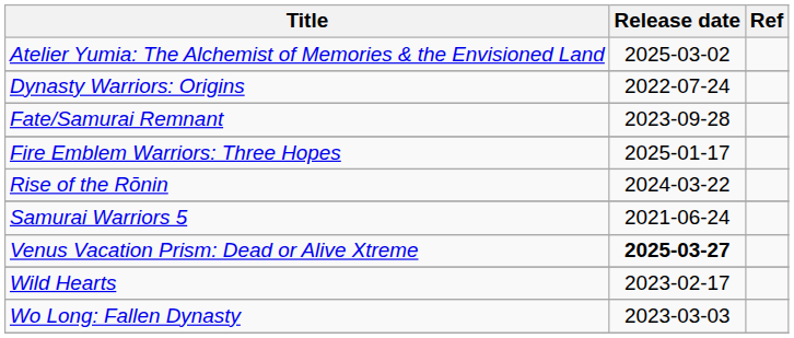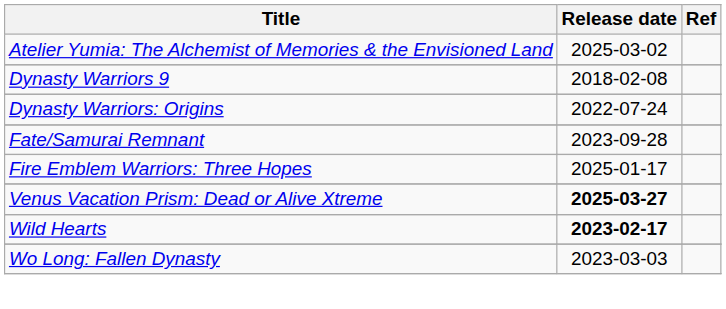+ row: Dynasty Warriors 9 | 2018-02-08
- row: Rise of the Rōnin | 2024-03-22
- row: Samurai Warriors 5 | 2021-06-24
Wild Hearts | Release date: normal -> bold
